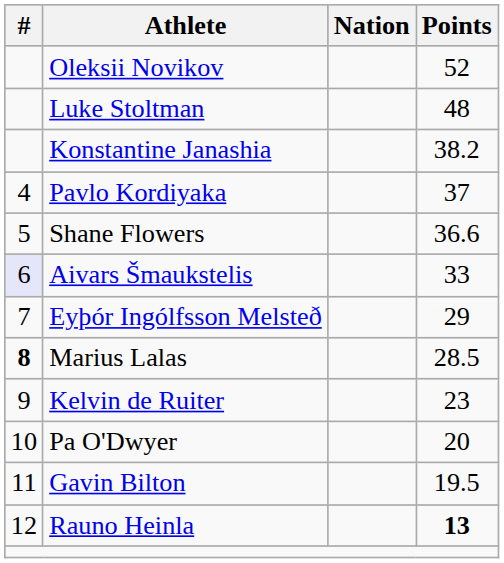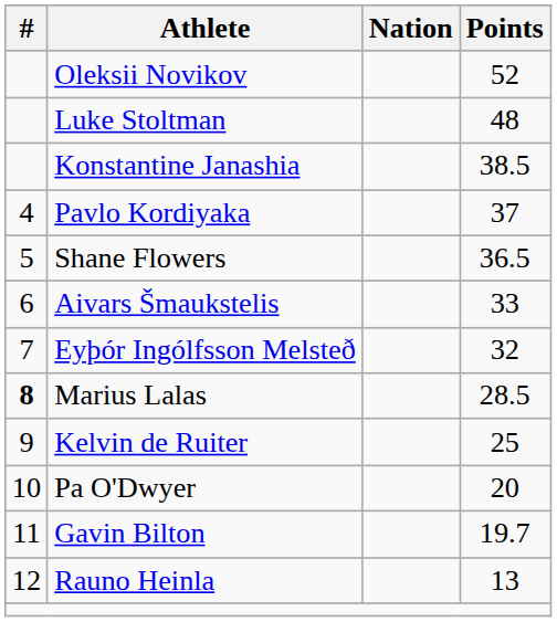Konstantine Janashia | Points: 38.2 -> 38.5
Shane Flowers | Points: 36.6 -> 36.5
Aivars Šmaukstelis | #: lavender background -> no background
Eyþór Ingólfsson Melsteð | Points: 29 -> 32
Kelvin de Ruiter | Points: 23 -> 25
Gavin Bilton | Points: 19.5 -> 19.7
Rauno Heinla | Points: bold -> normal
